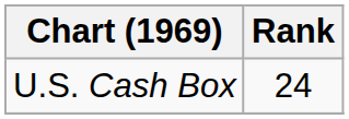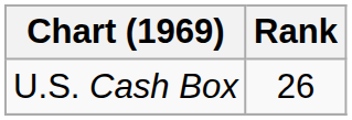U.S. Cash Box | Rank: 24 -> 26
